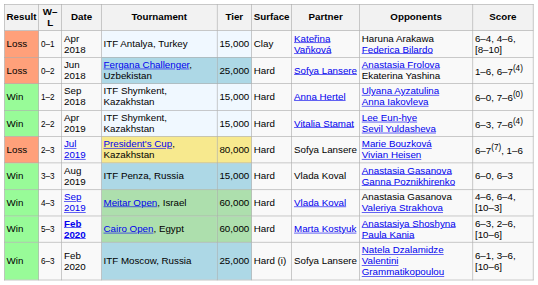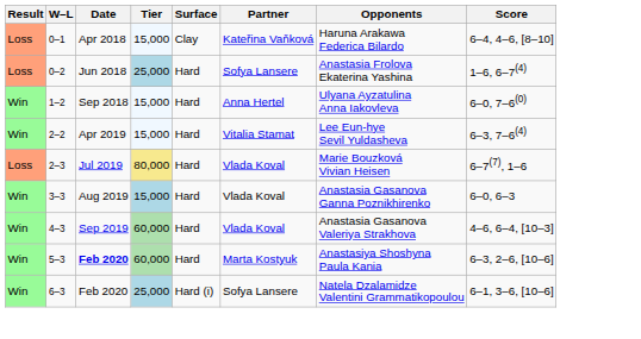- column: Tournament | ITF Antalya, Turkey | Fergana Challenger, Uzbekistan | ITF Shymkent, Kazakhstan | ITF Shymkent, Kazakhstan | President's Cup, Kazakhstan | ITF Penza, Russia | Meitar Open, Israel | Cairo Open, Egypt | ITF Moscow, Russia
2–3 | Partner: Sofya Lansere -> Vlada Koval
